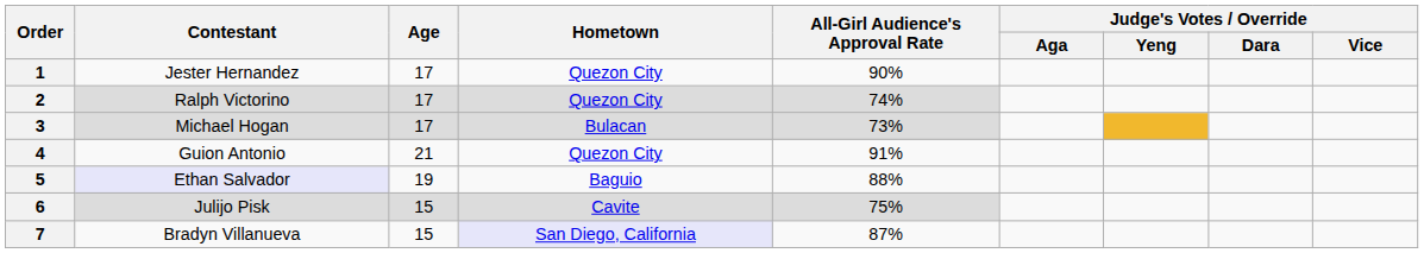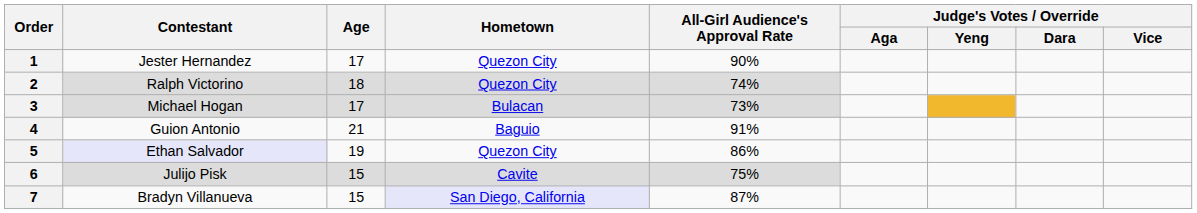2 | Age: 17 -> 18
4 | Hometown: Quezon City -> Baguio
5 | Hometown: Baguio -> Quezon City
5 | All-Girl Audience's Approval Rate: 88% -> 86%
